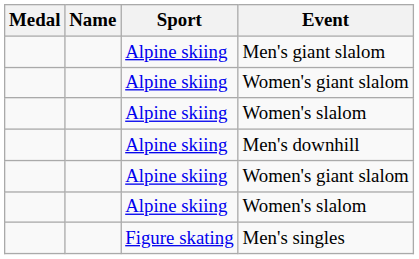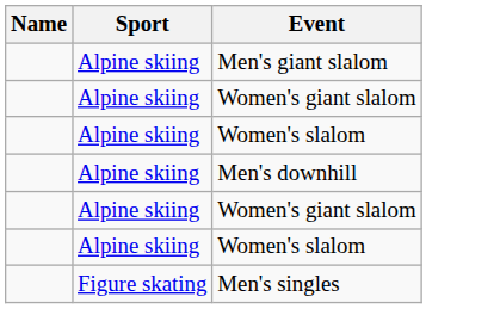- column: Medal
